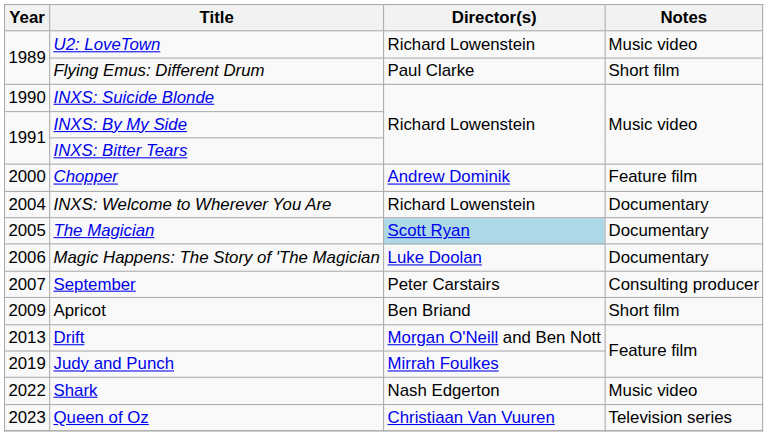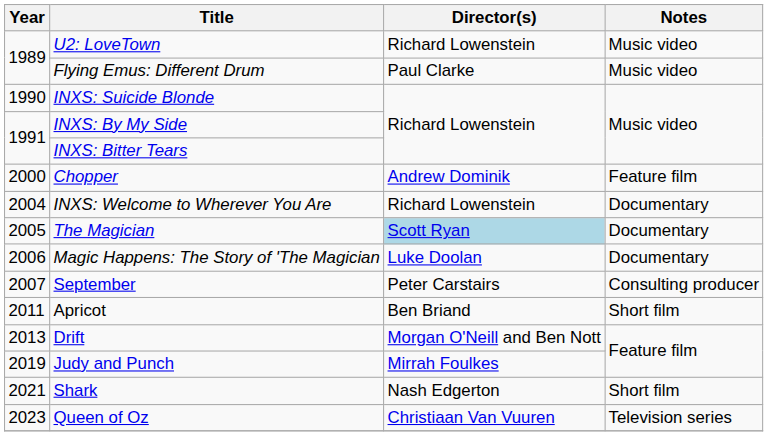Flying Emus: Different Drum | Notes: Short film -> Music video
Apricot | Year: 2009 -> 2011
Shark | Year: 2022 -> 2021
Shark | Notes: Music video -> Short film
